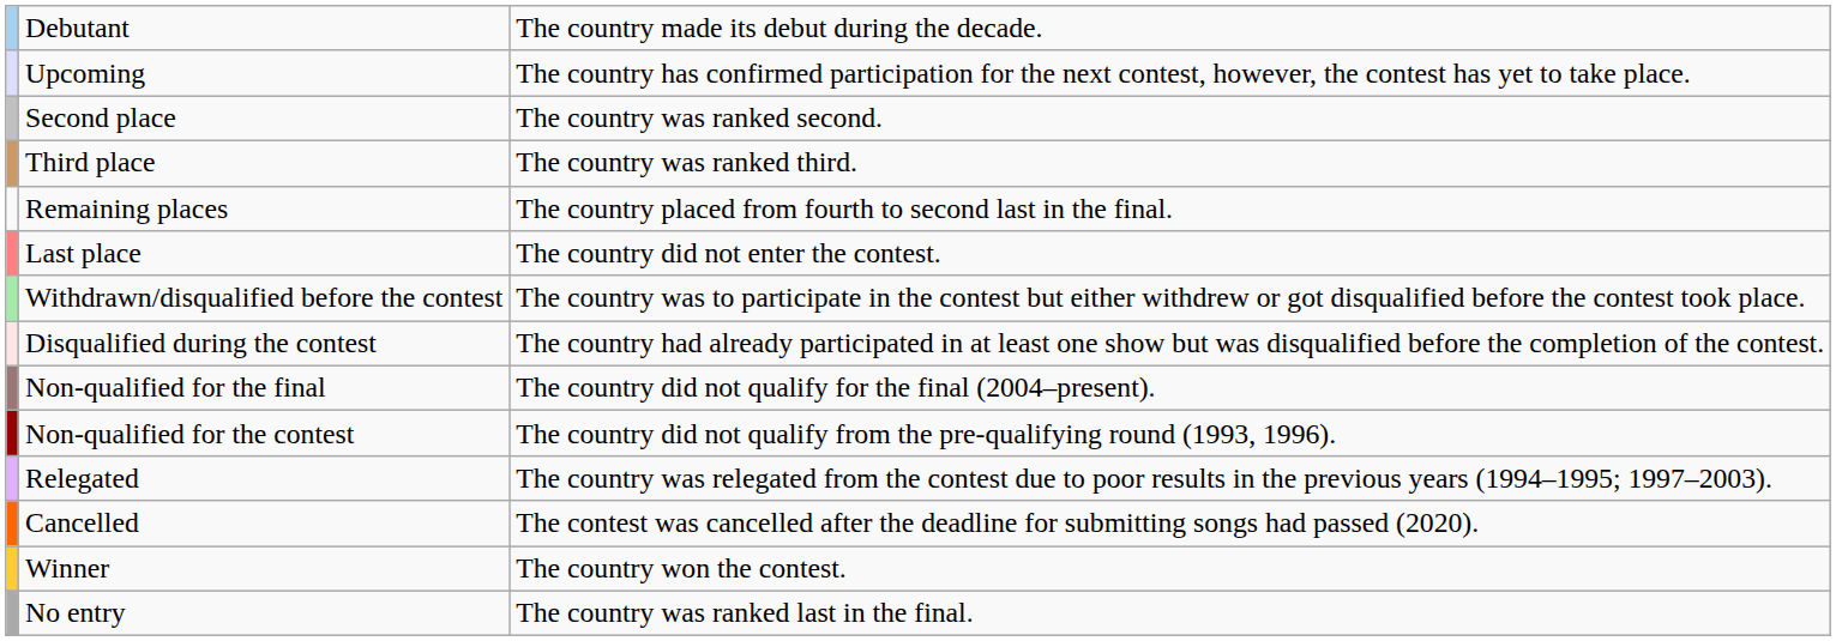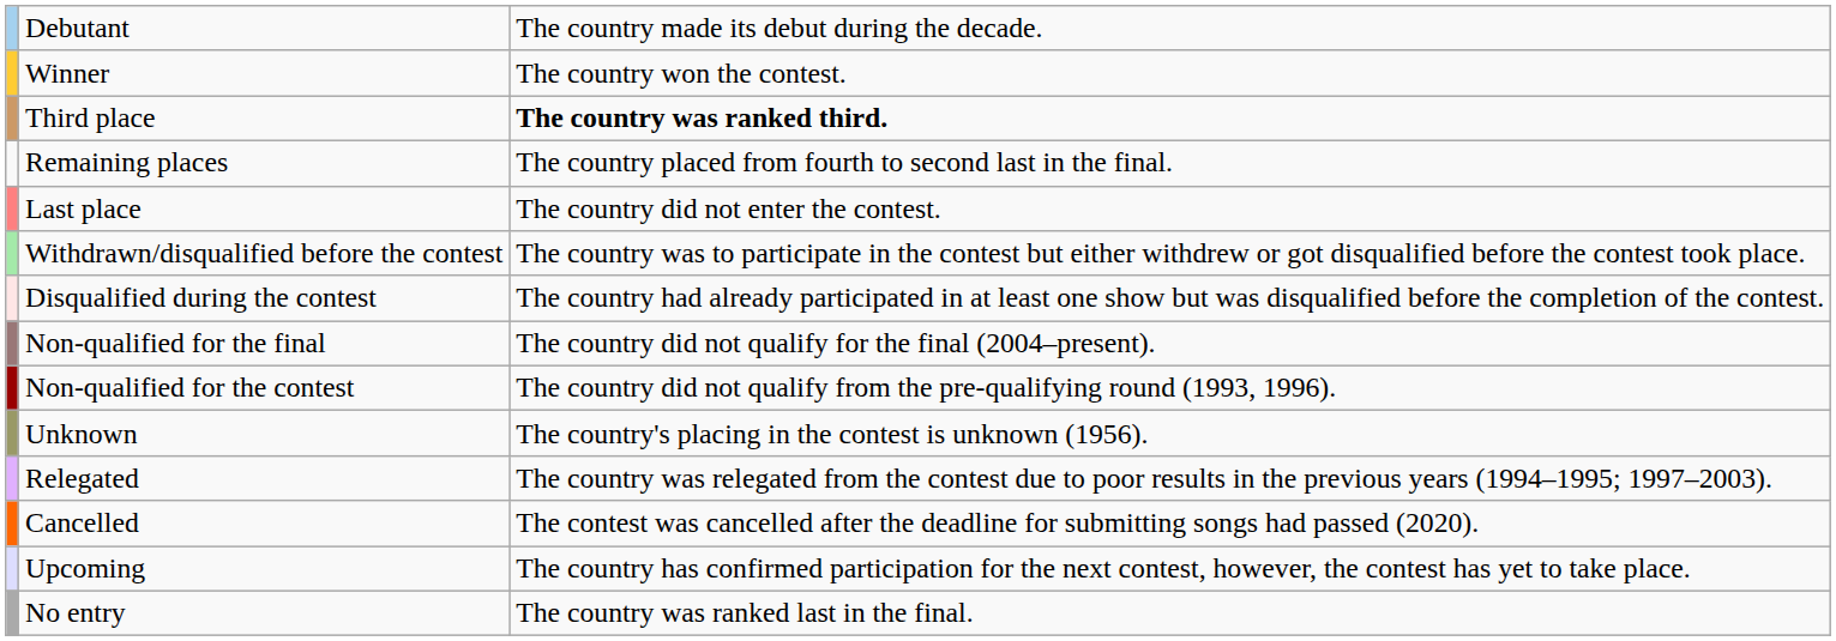rows swapped: Winner <-> Upcoming
- row: Second place | The country was ranked second.
Third place | column 3: normal -> bold
+ row: Unknown | The country's placing in the contest is unknown (1956).
